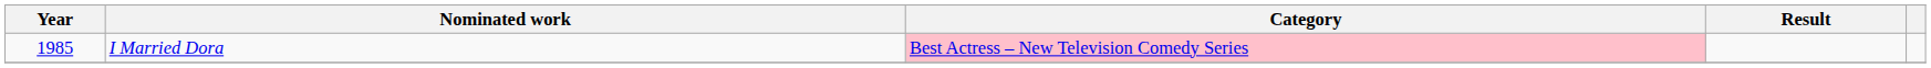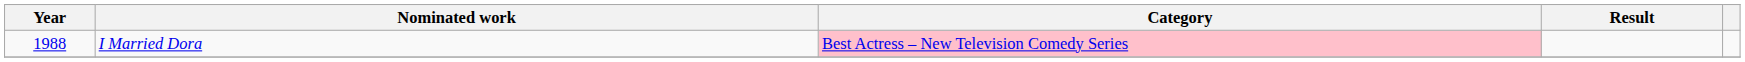I Married Dora | Year: 1985 -> 1988
